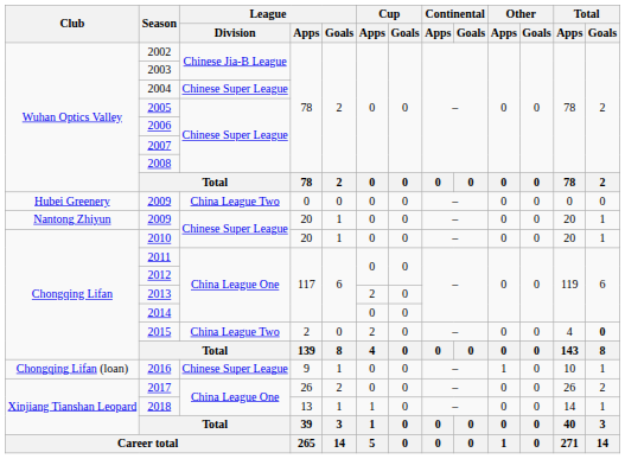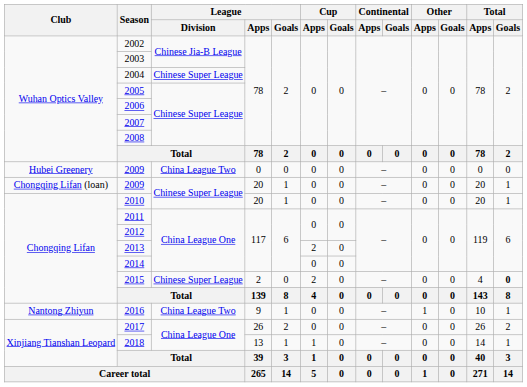2009 / 20 | Club: Nantong Zhiyun -> Chongqing Lifan (loan)
2015 | League / Division: China League Two -> Chinese Super League
2016 | Club: Chongqing Lifan (loan) -> Nantong Zhiyun
2016 | League / Division: Chinese Super League -> China League Two
